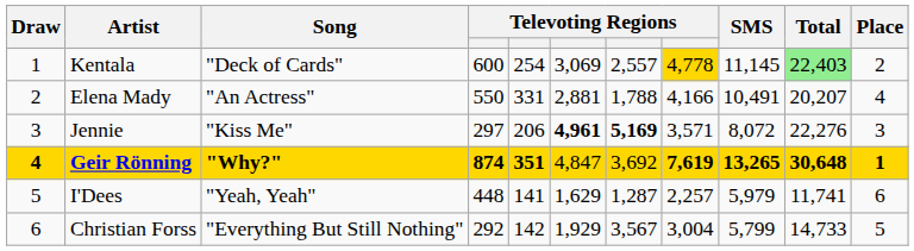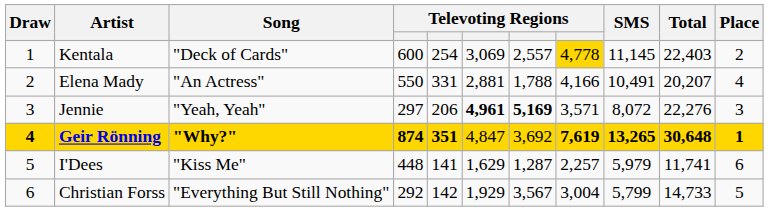Kentala | Total: lightgreen background -> no background
Jennie | Song: "Kiss Me" -> "Yeah, Yeah"
I'Dees | Song: "Yeah, Yeah" -> "Kiss Me"
